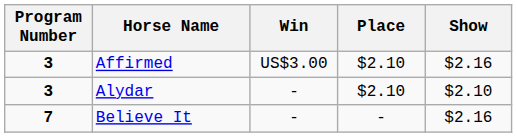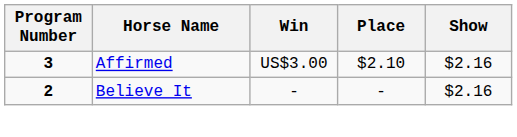- row: 3 | Alydar | - | $2.10 | $2.10
Believe It | Program Number: 7 -> 2
